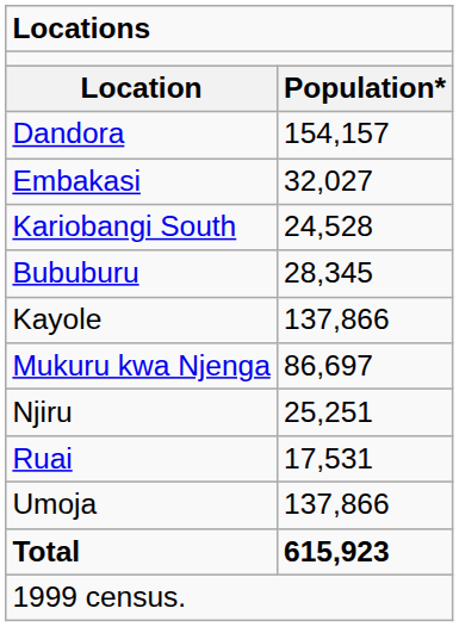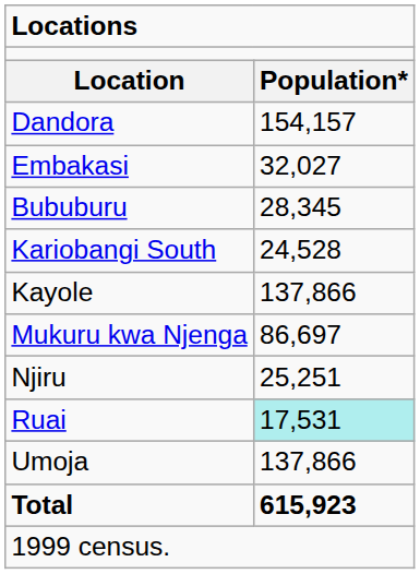rows swapped: Kariobangi South <-> Bububuru
Ruai | column 2: no background -> paleturquoise background
